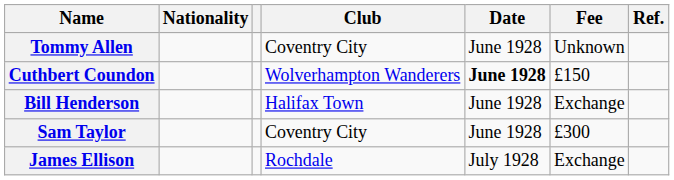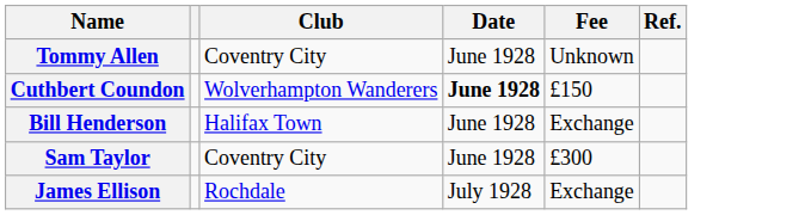- column: Nationality
